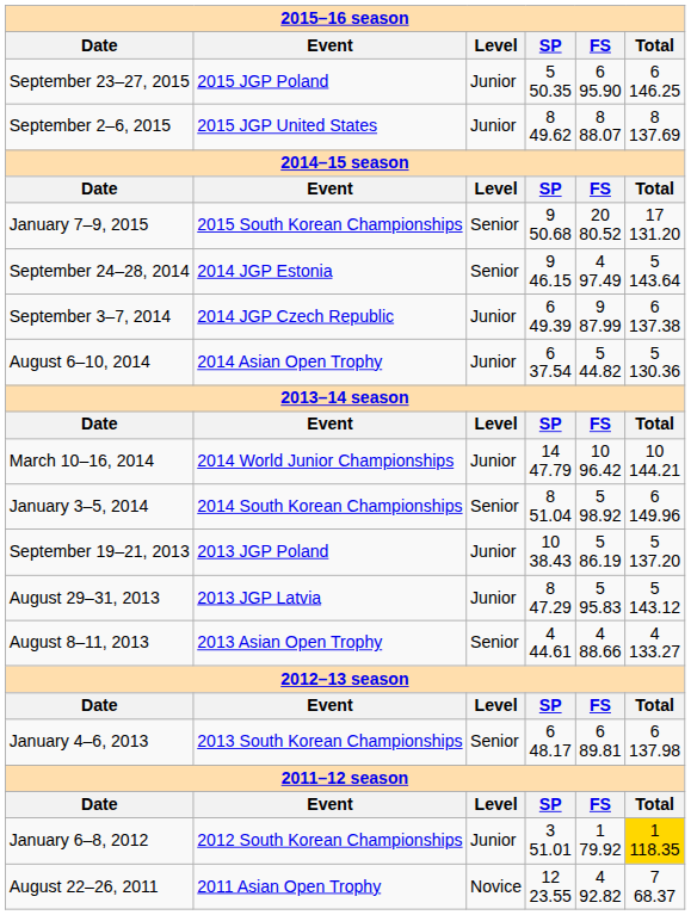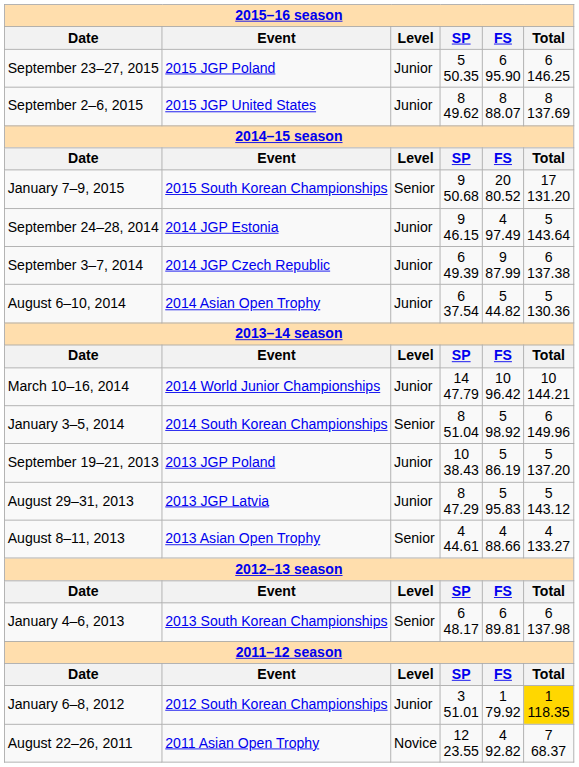September 24–28, 2014 | Level: Senior -> Junior
